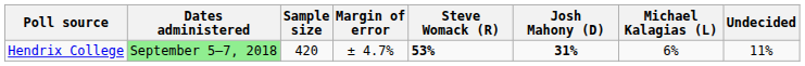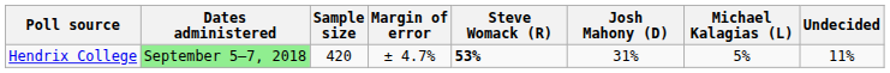Hendrix College | Josh Mahony (D): bold -> normal
Hendrix College | Michael Kalagias (L): 6% -> 5%
